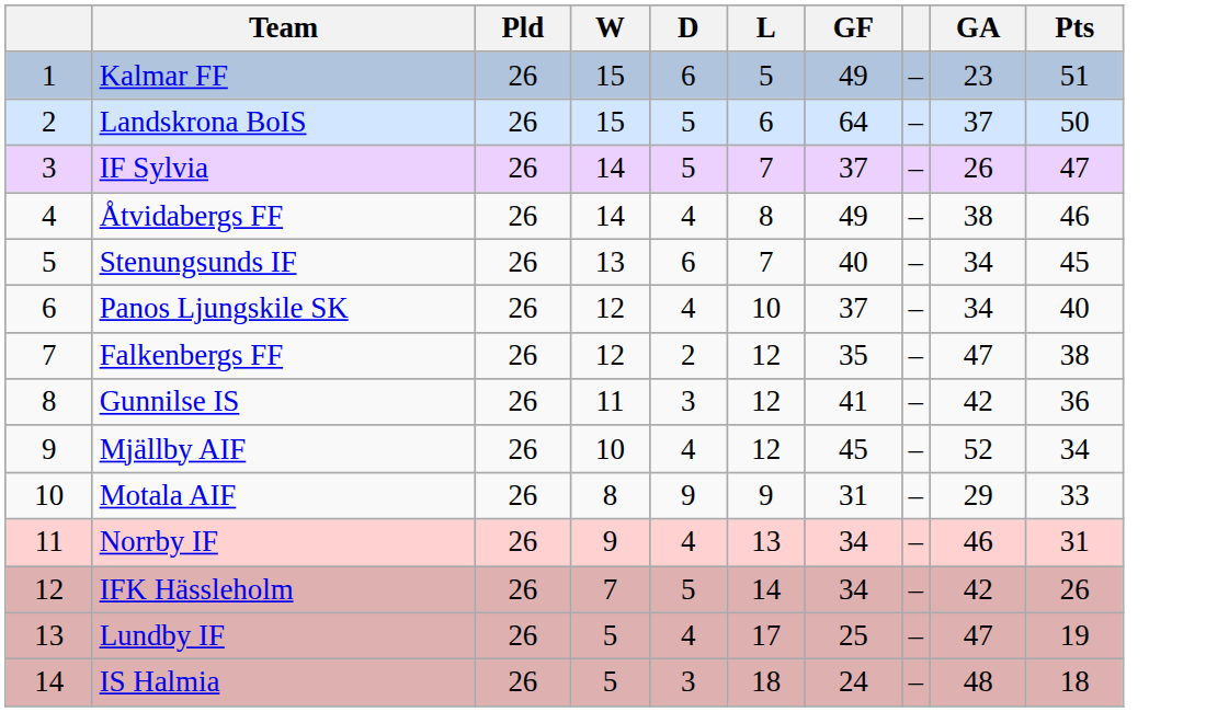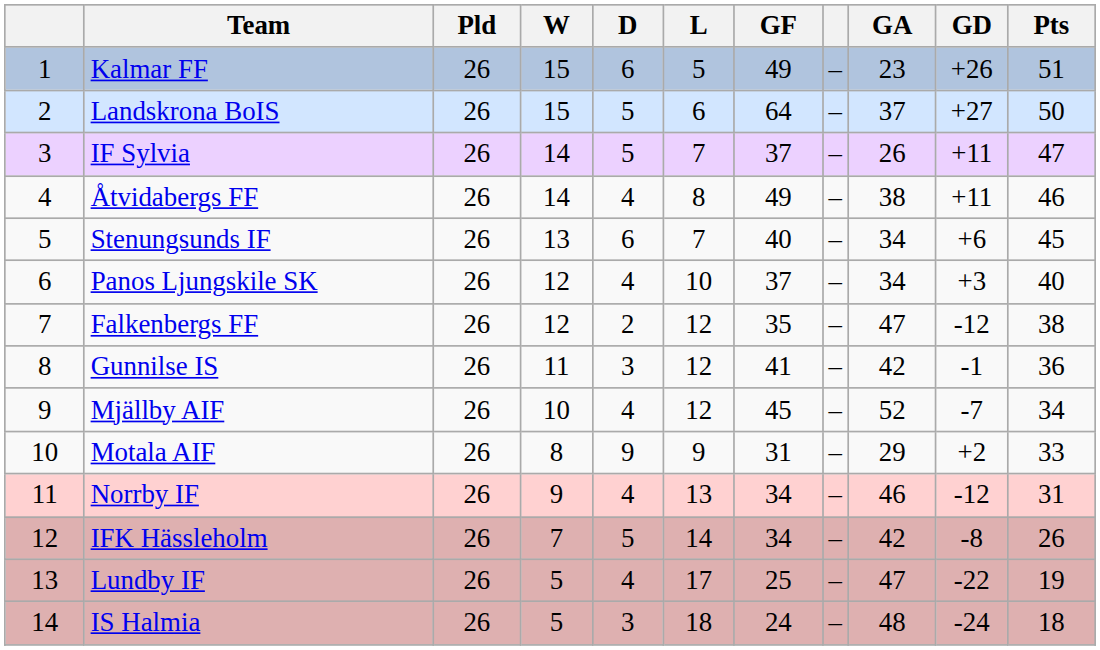+ column: GD | +26 | +27 | +11 | +11 | +6 | +3 | -12 | -1 | -7 | +2 | -12 | -8 | -22 | -24
